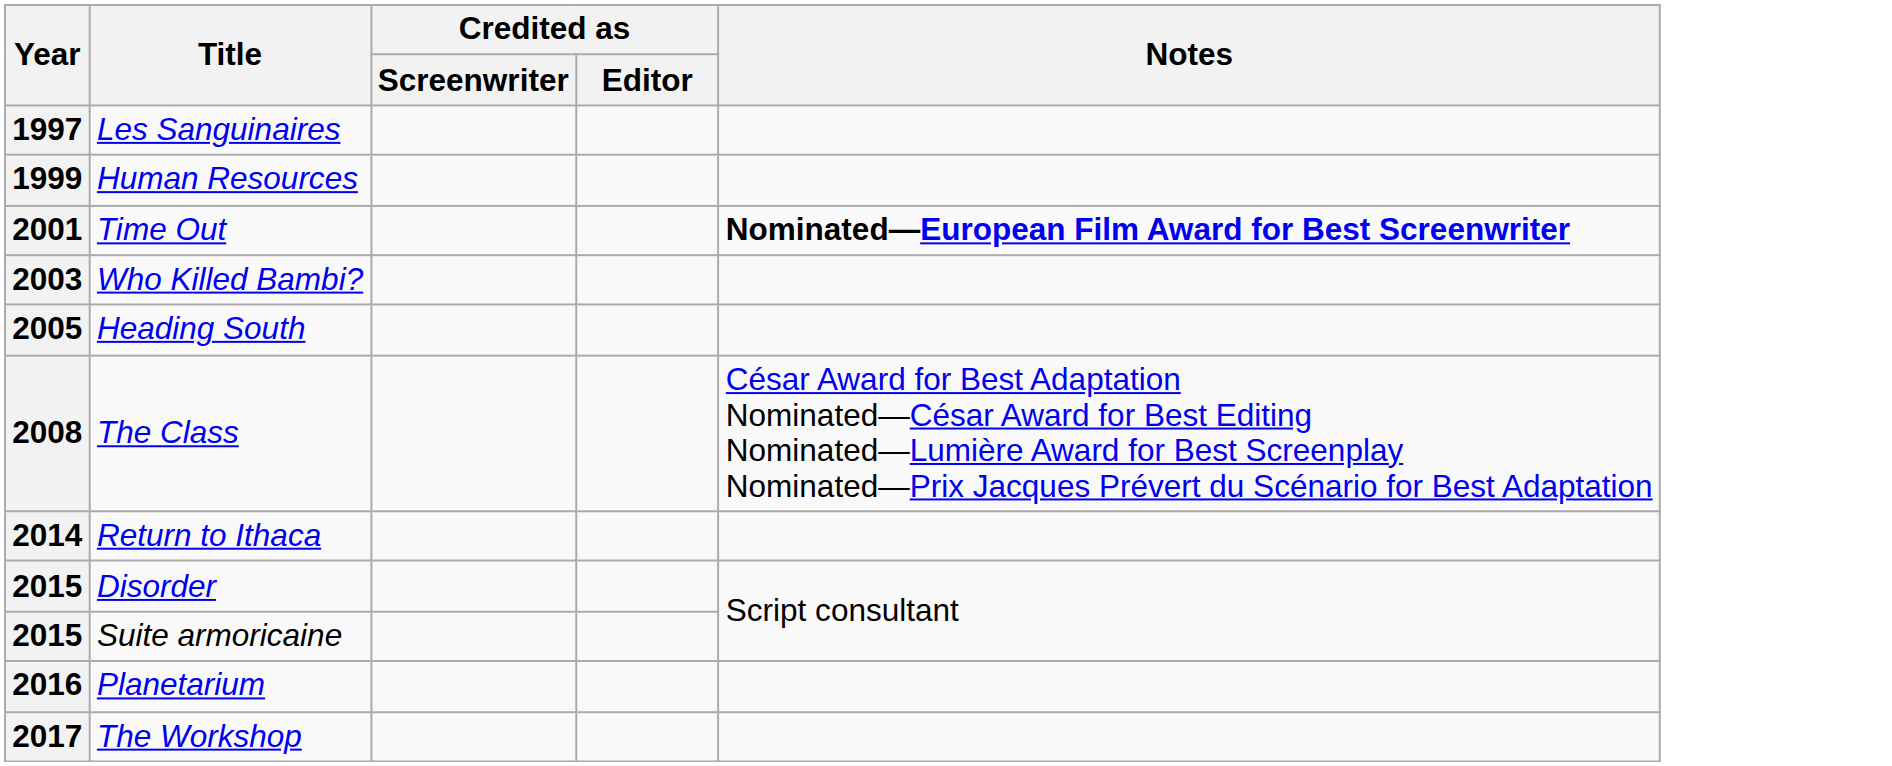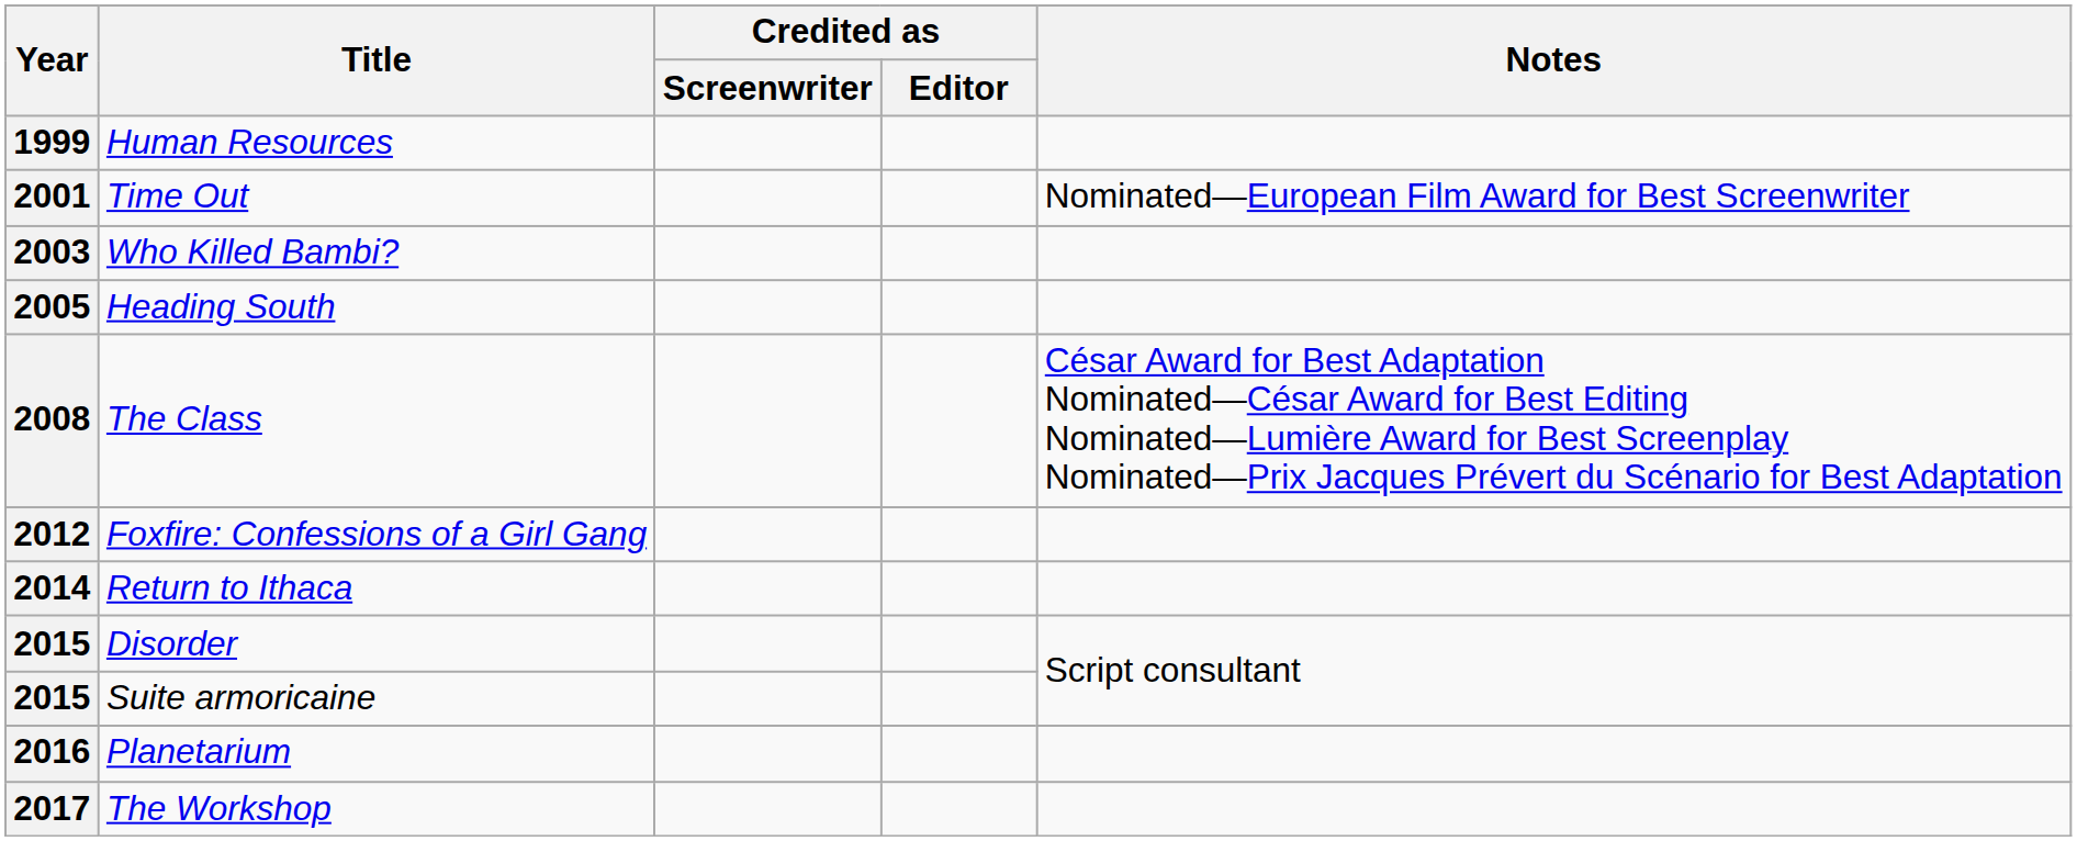- row: 1997 | Les Sanguinaires
2001 | Notes: bold -> normal
+ row: 2012 | Foxfire: Confessions of a Girl Gang
